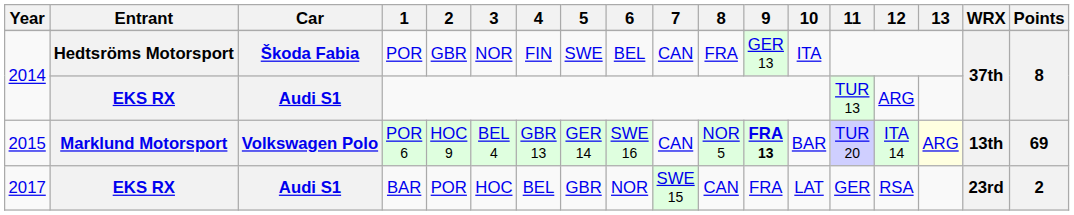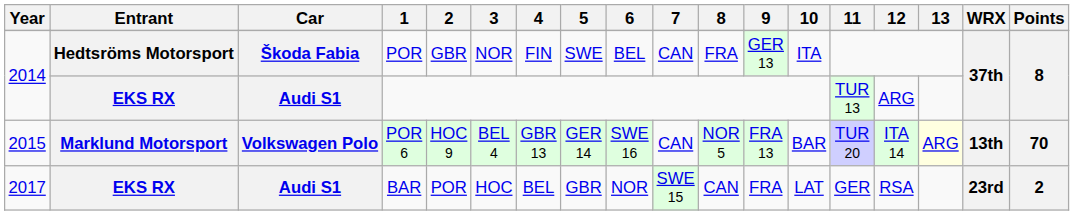POR 6 | 9: bold -> normal
POR 6 | Points: 69 -> 70
